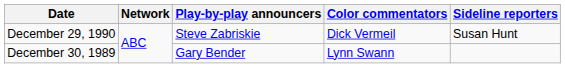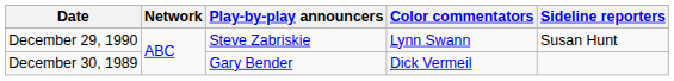December 29, 1990 | Color commentators: Dick Vermeil -> Lynn Swann
December 30, 1989 | Color commentators: Lynn Swann -> Dick Vermeil
